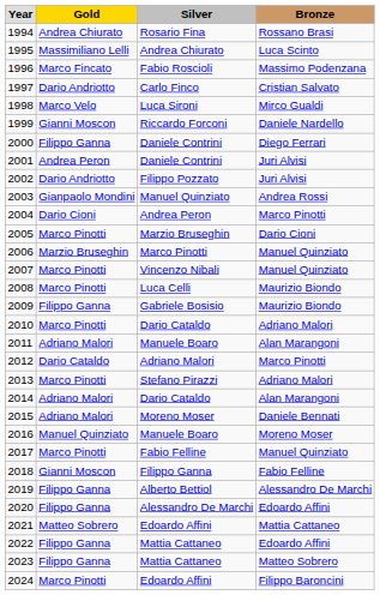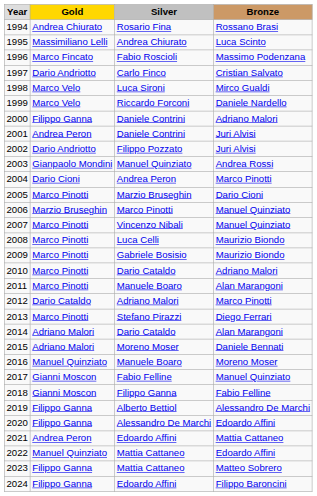1999 | Gold: Gianni Moscon -> Marco Velo
2000 | Bronze: Diego Ferrari -> Adriano Malori
2009 | Gold: Filippo Ganna -> Marco Pinotti
2011 | Gold: Adriano Malori -> Marco Pinotti
2013 | Bronze: Adriano Malori -> Diego Ferrari
2017 | Gold: Marco Pinotti -> Gianni Moscon
2021 | Gold: Matteo Sobrero -> Andrea Peron
2022 | Gold: Filippo Ganna -> Manuel Quinziato
2024 | Gold: Marco Pinotti -> Filippo Ganna
